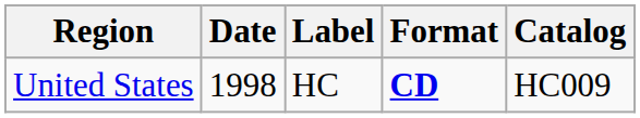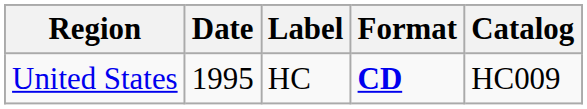United States | Date: 1998 -> 1995
